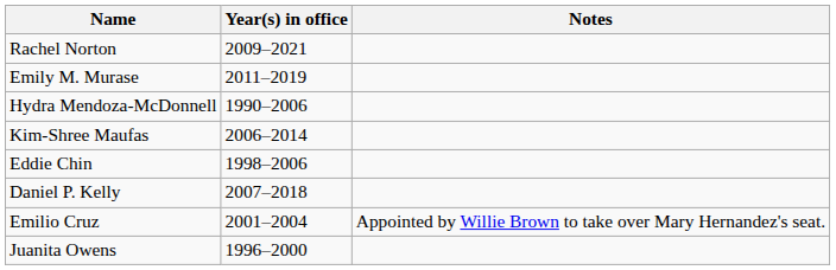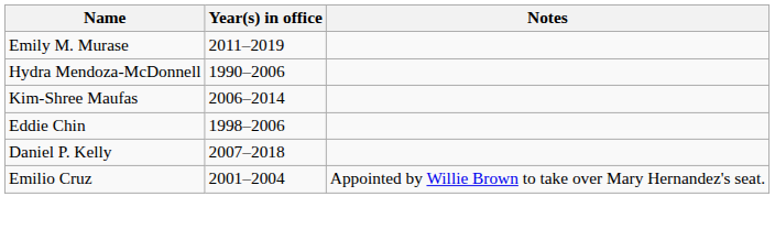- row: Rachel Norton | 2009–2021
- row: Juanita Owens | 1996–2000
